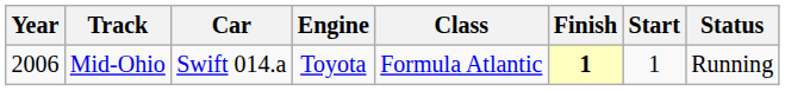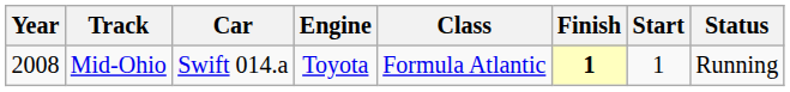Mid-Ohio | Year: 2006 -> 2008
